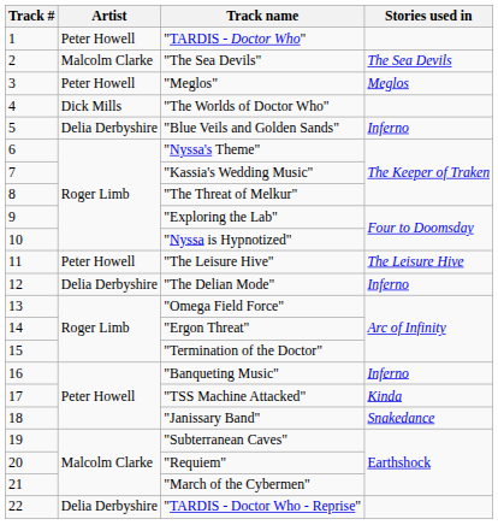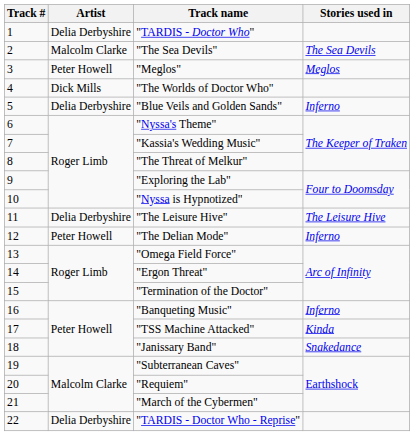"TARDIS - Doctor Who" | Artist: Peter Howell -> Delia Derbyshire
"The Leisure Hive" | Artist: Peter Howell -> Delia Derbyshire
"The Delian Mode" | Artist: Delia Derbyshire -> Peter Howell
